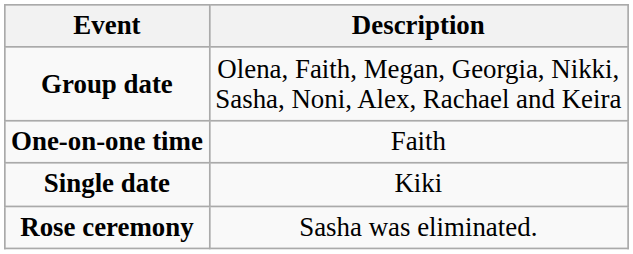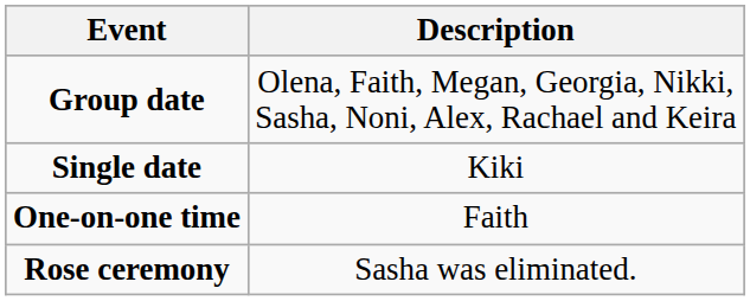rows swapped: One-on-one time <-> Single date
